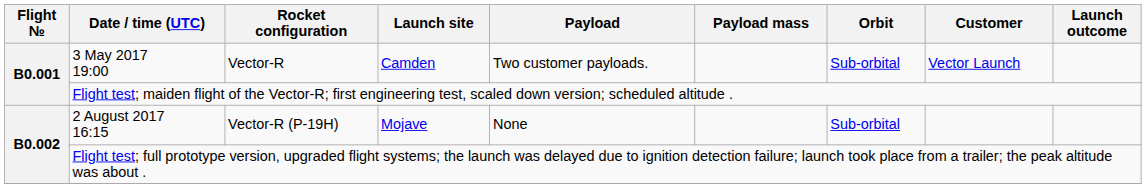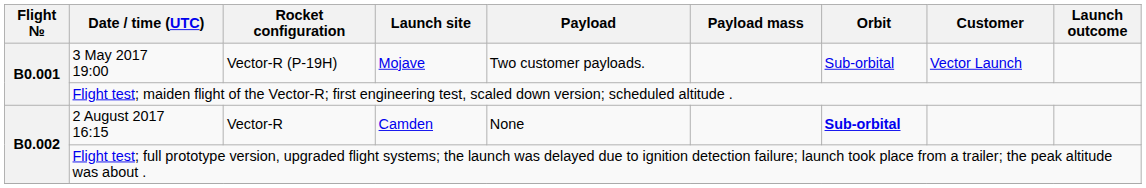3 May 2017 19:00 | Rocket configuration: Vector-R -> Vector-R (P-19H)
3 May 2017 19:00 | Launch site: Camden -> Mojave
2 August 2017 16:15 | Rocket configuration: Vector-R (P-19H) -> Vector-R
2 August 2017 16:15 | Launch site: Mojave -> Camden
2 August 2017 16:15 | Orbit: normal -> bold
